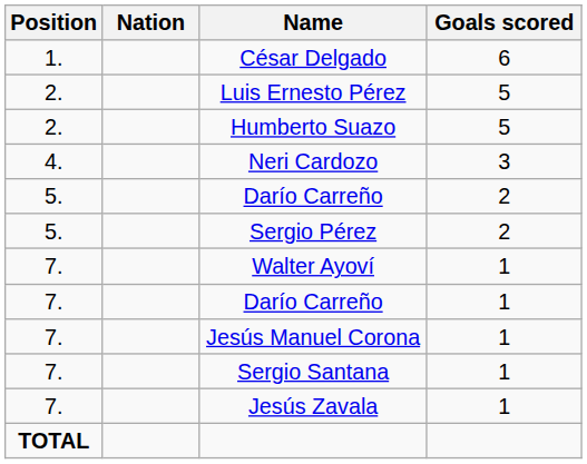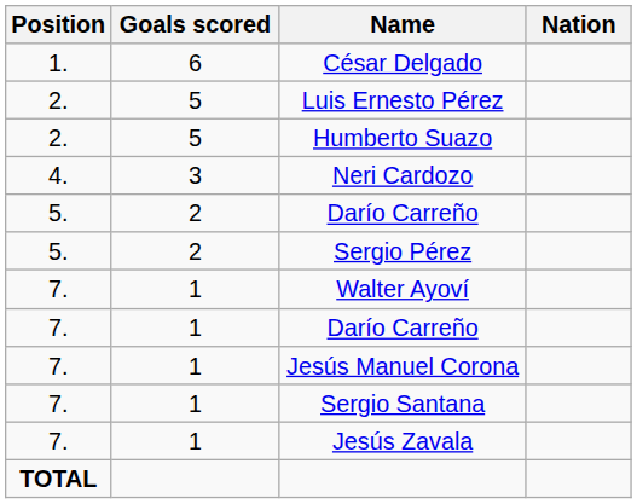columns swapped: Nation <-> Goals scored
